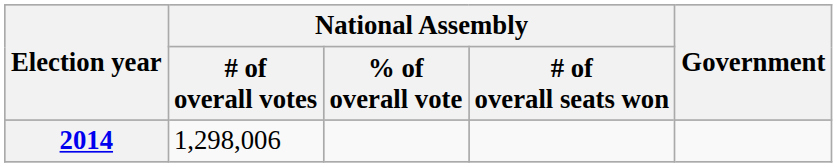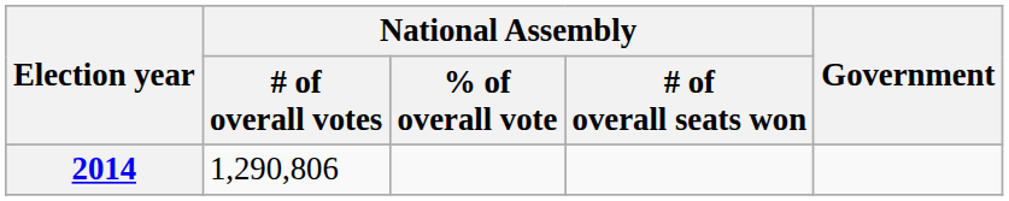2014 | National Assembly / # of overall votes: 1,298,006 -> 1,290,806
